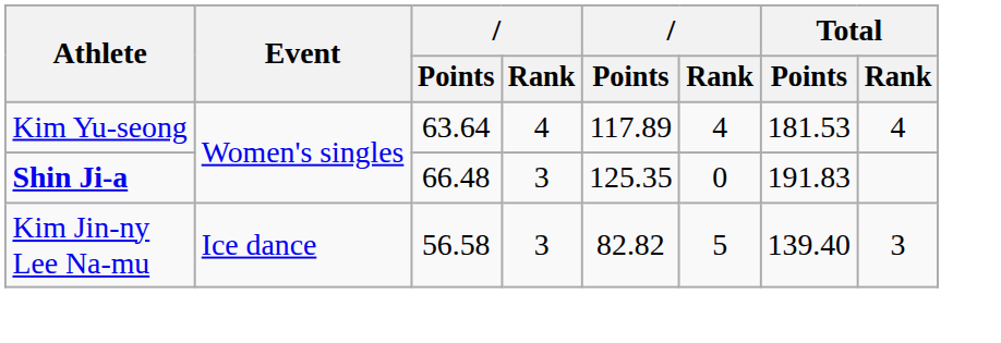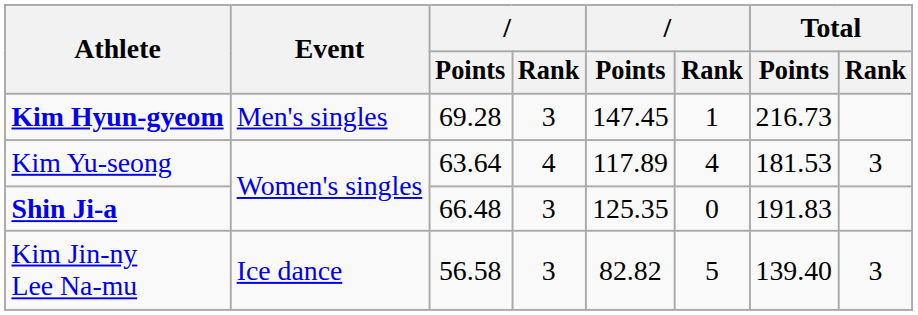+ row: Kim Hyun-gyeom | Men's singles | 69.28 | 3 | 147.45 | 1 | 216.73
Kim Yu-seong | Total / Rank: 4 -> 3
